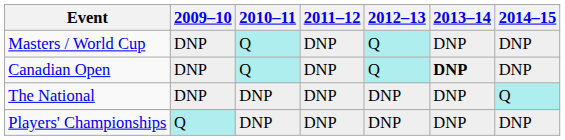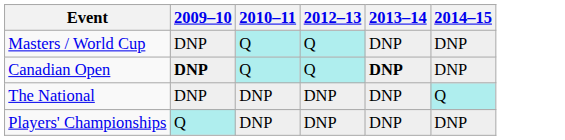- column: 2011–12 | DNP | DNP | DNP | DNP
Canadian Open | 2009–10: normal -> bold
